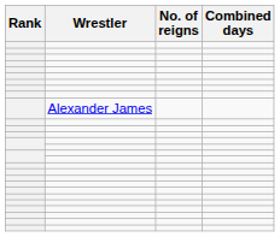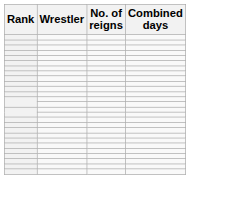- row: Alexander James
